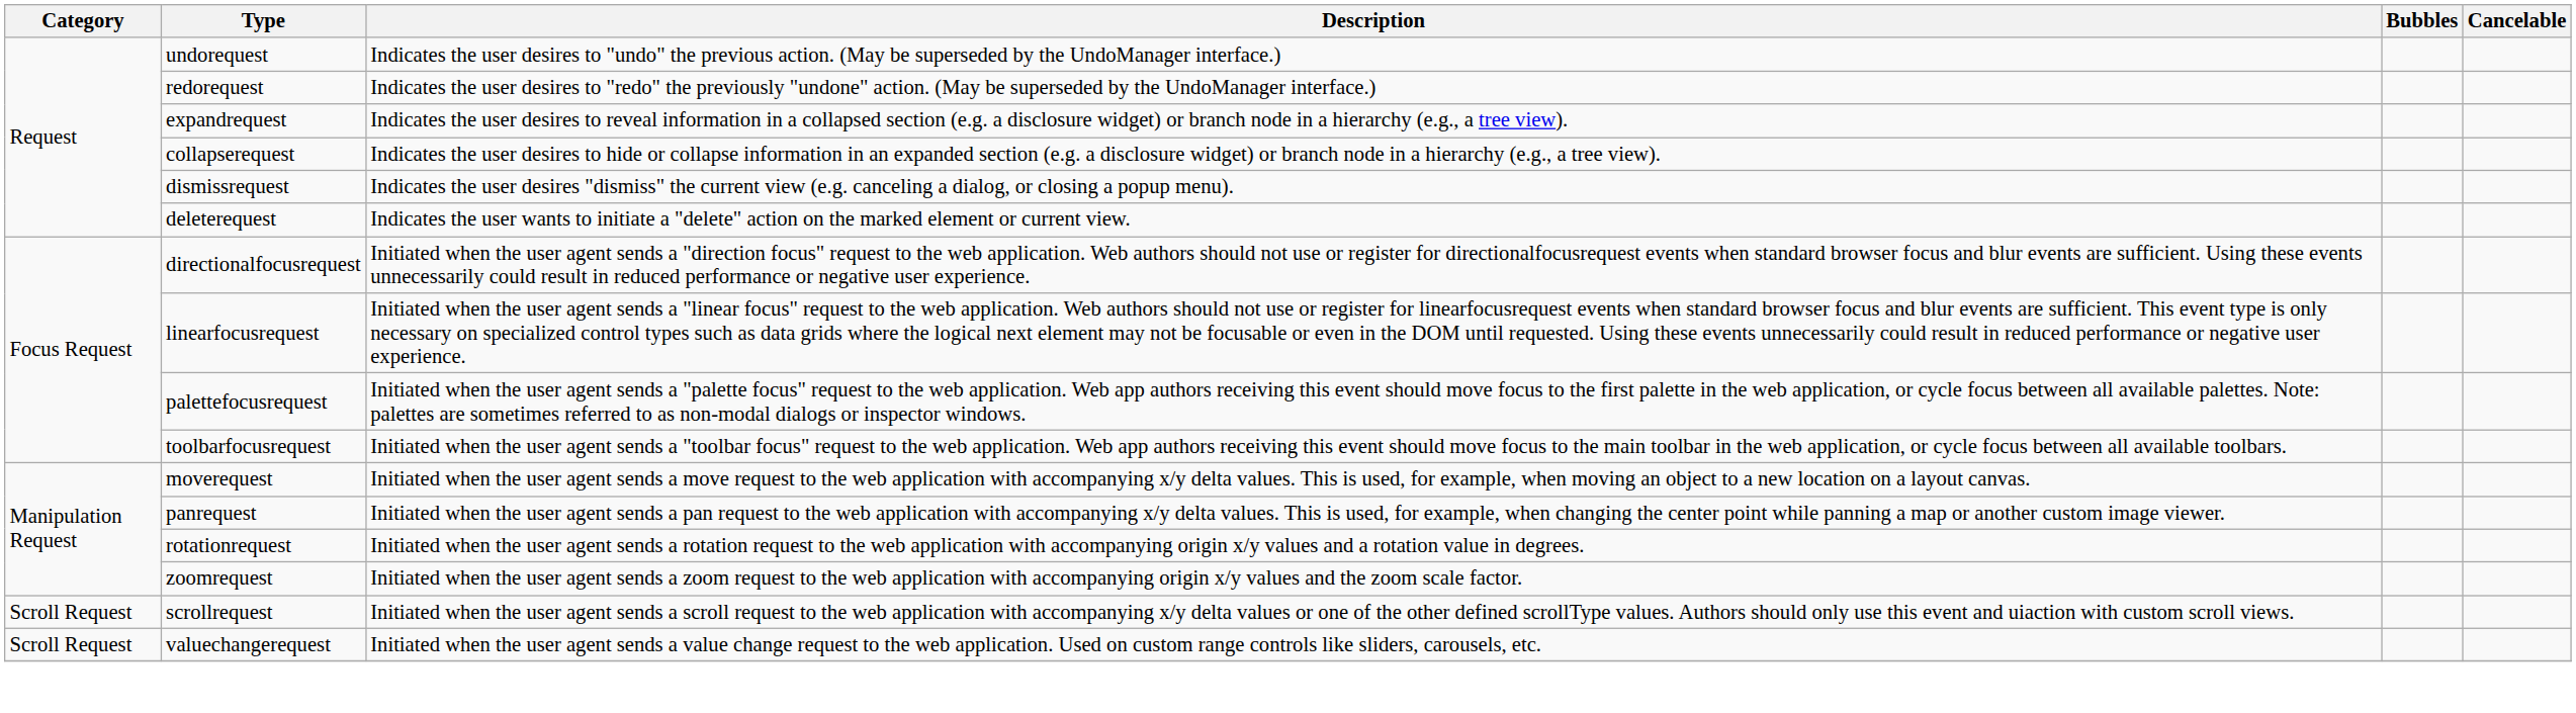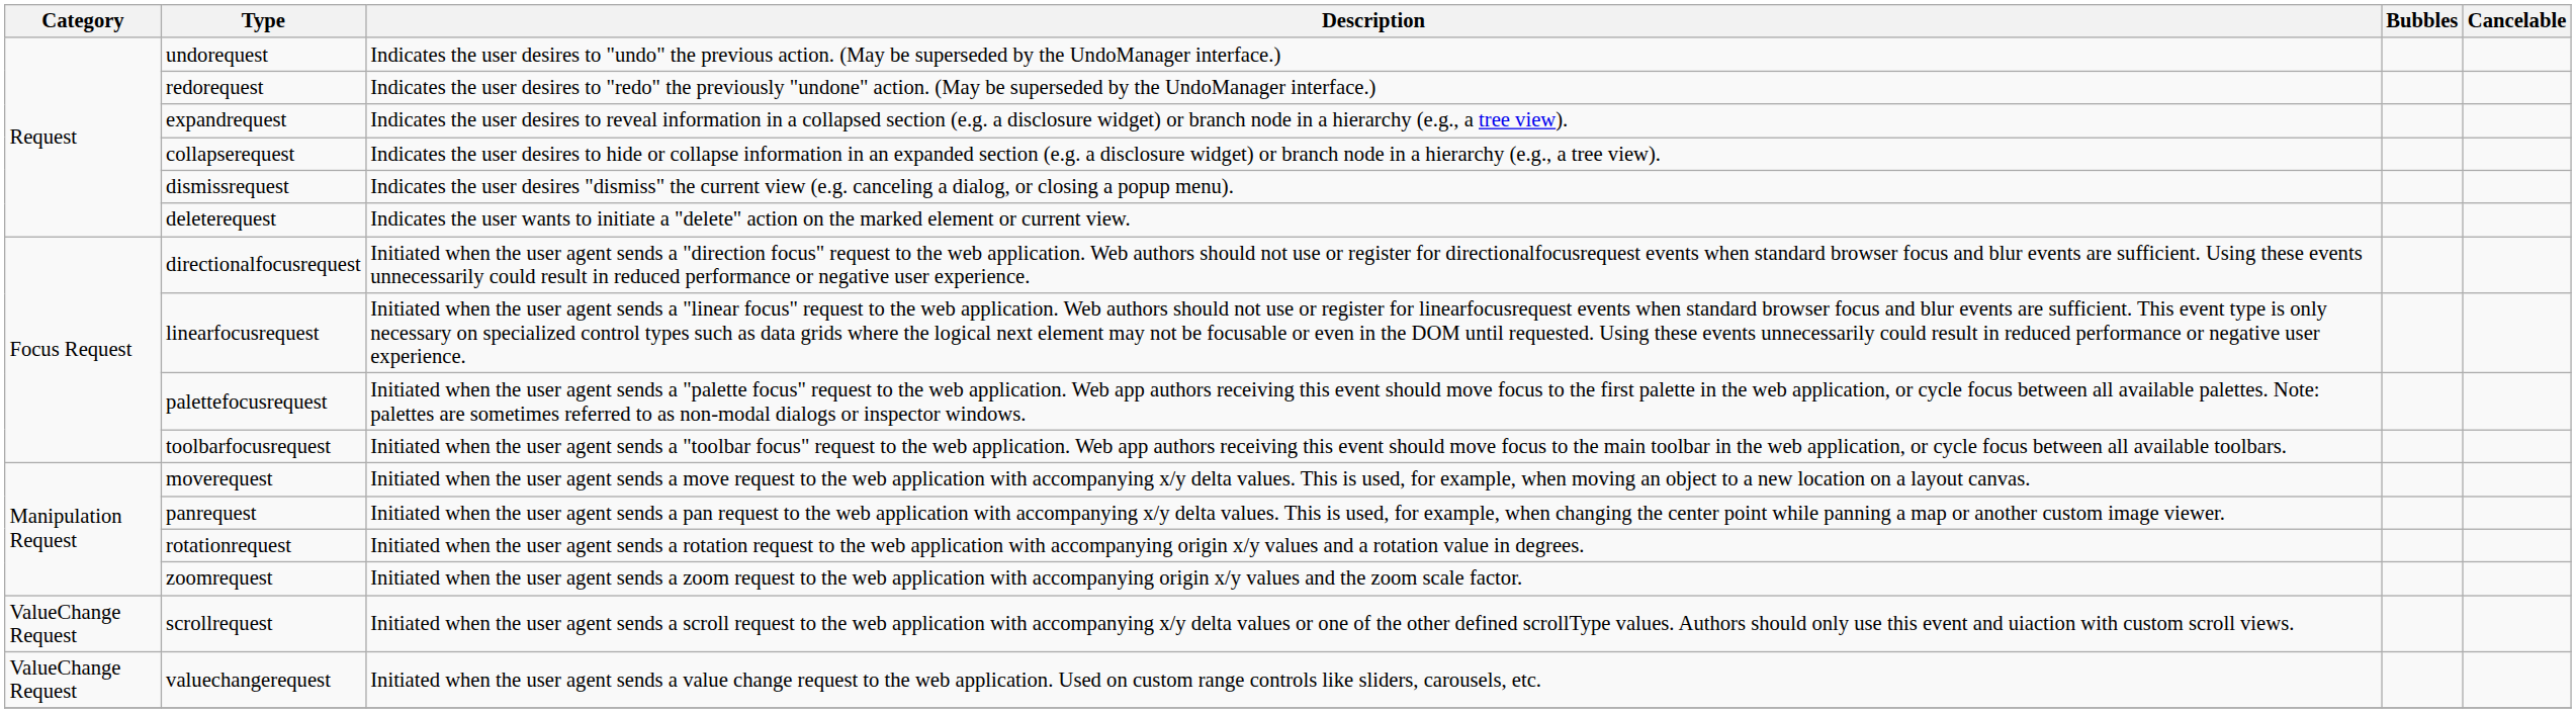scrollrequest | Category: Scroll Request -> ValueChange Request
valuechangerequest | Category: Scroll Request -> ValueChange Request
